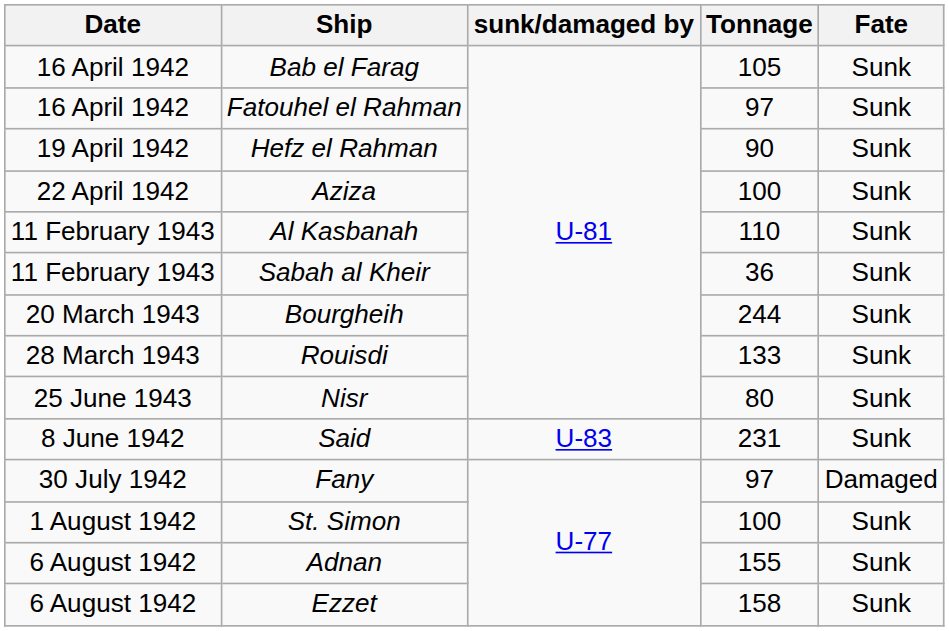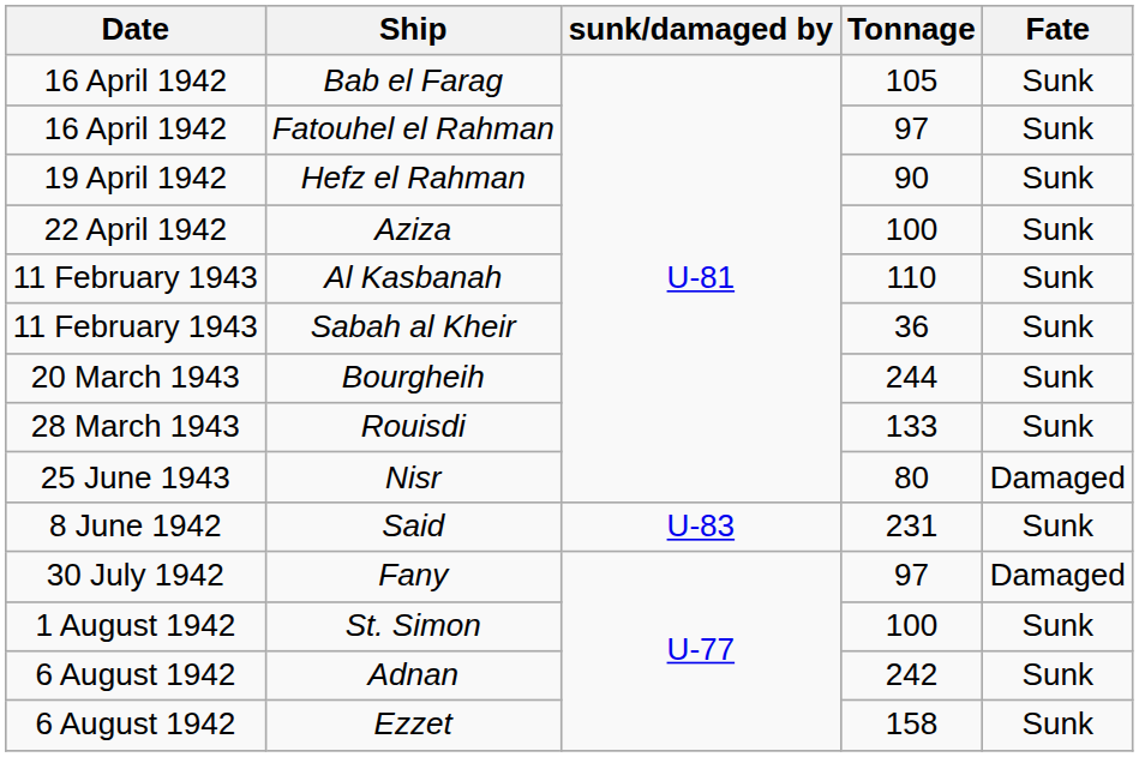Nisr | Fate: Sunk -> Damaged
Adnan | Tonnage: 155 -> 242
